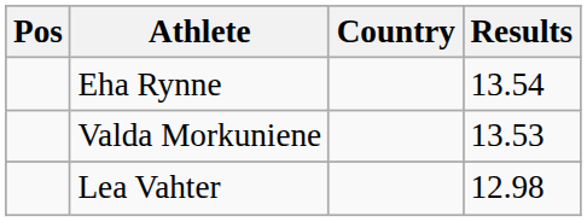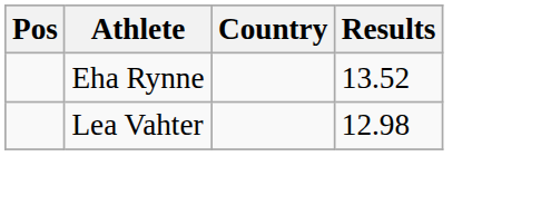Eha Rynne | Results: 13.54 -> 13.52
- row: Valda Morkuniene | 13.53
